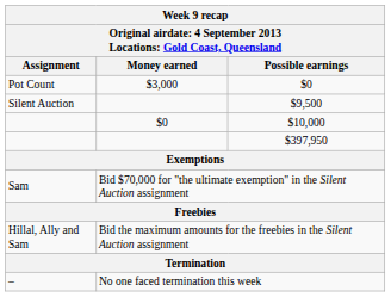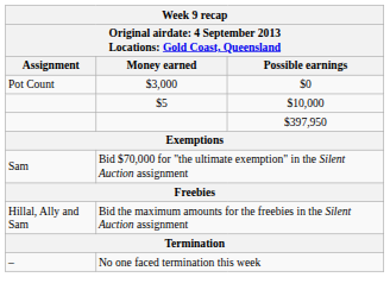- row: Silent Auction | $9,500
$10,000 | Money earned: $0 -> $5
